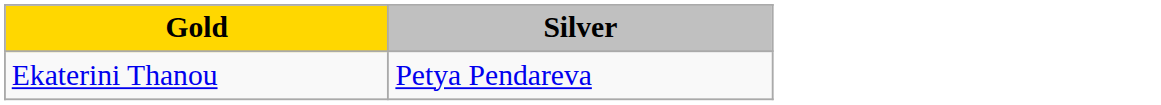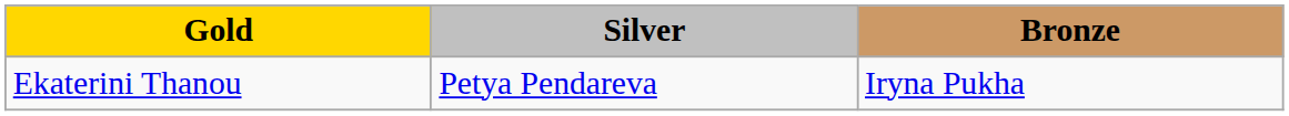+ column: Bronze | Iryna Pukha
